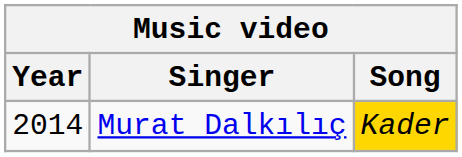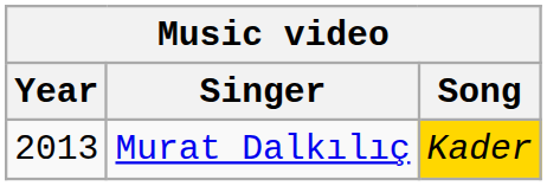Murat Dalkılıç | Year: 2014 -> 2013
